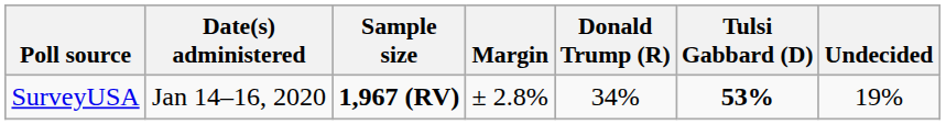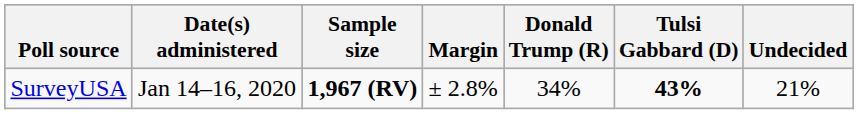SurveyUSA | Tulsi Gabbard (D): 53% -> 43%
SurveyUSA | Undecided: 19% -> 21%
